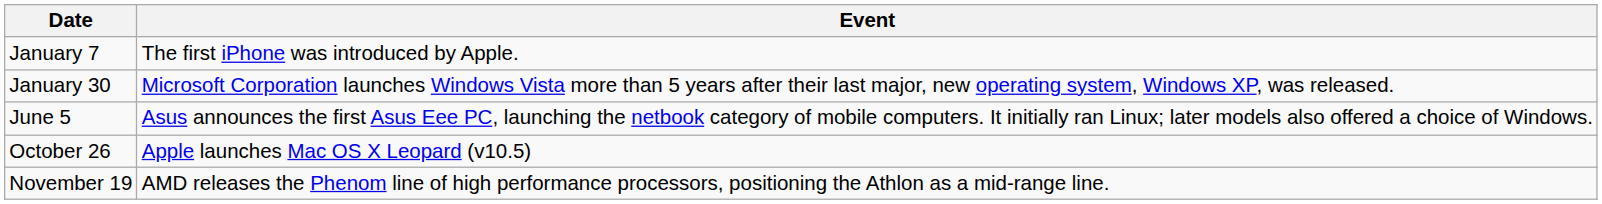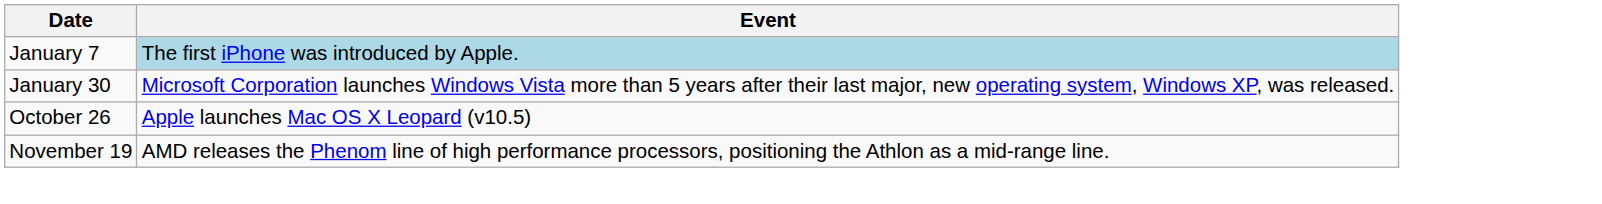January 7 | Event: no background -> lightblue background
- row: June 5 | Asus announces the first Asus Eee PC, launching the netbook category of mobile computers. It initially ran Linux; later models also offered a choice of Windows.
